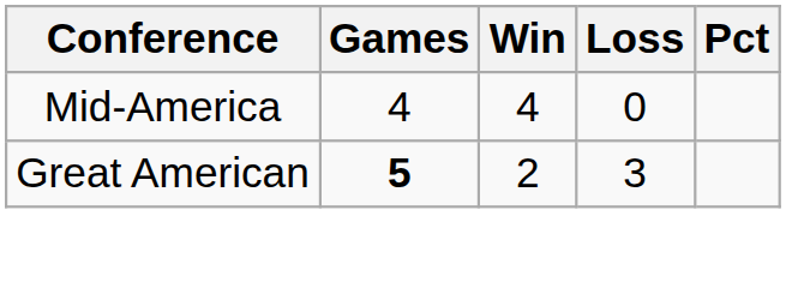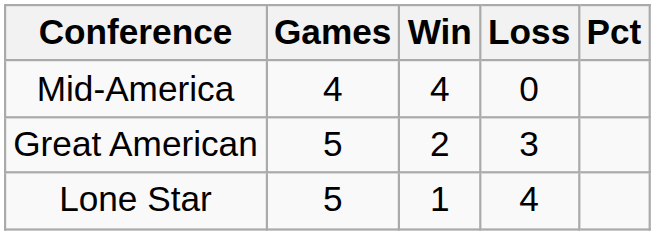Great American | Games: bold -> normal
+ row: Lone Star | 5 | 1 | 4
